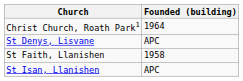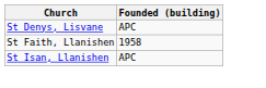- row: Christ Church, Roath Park1 | 1964
